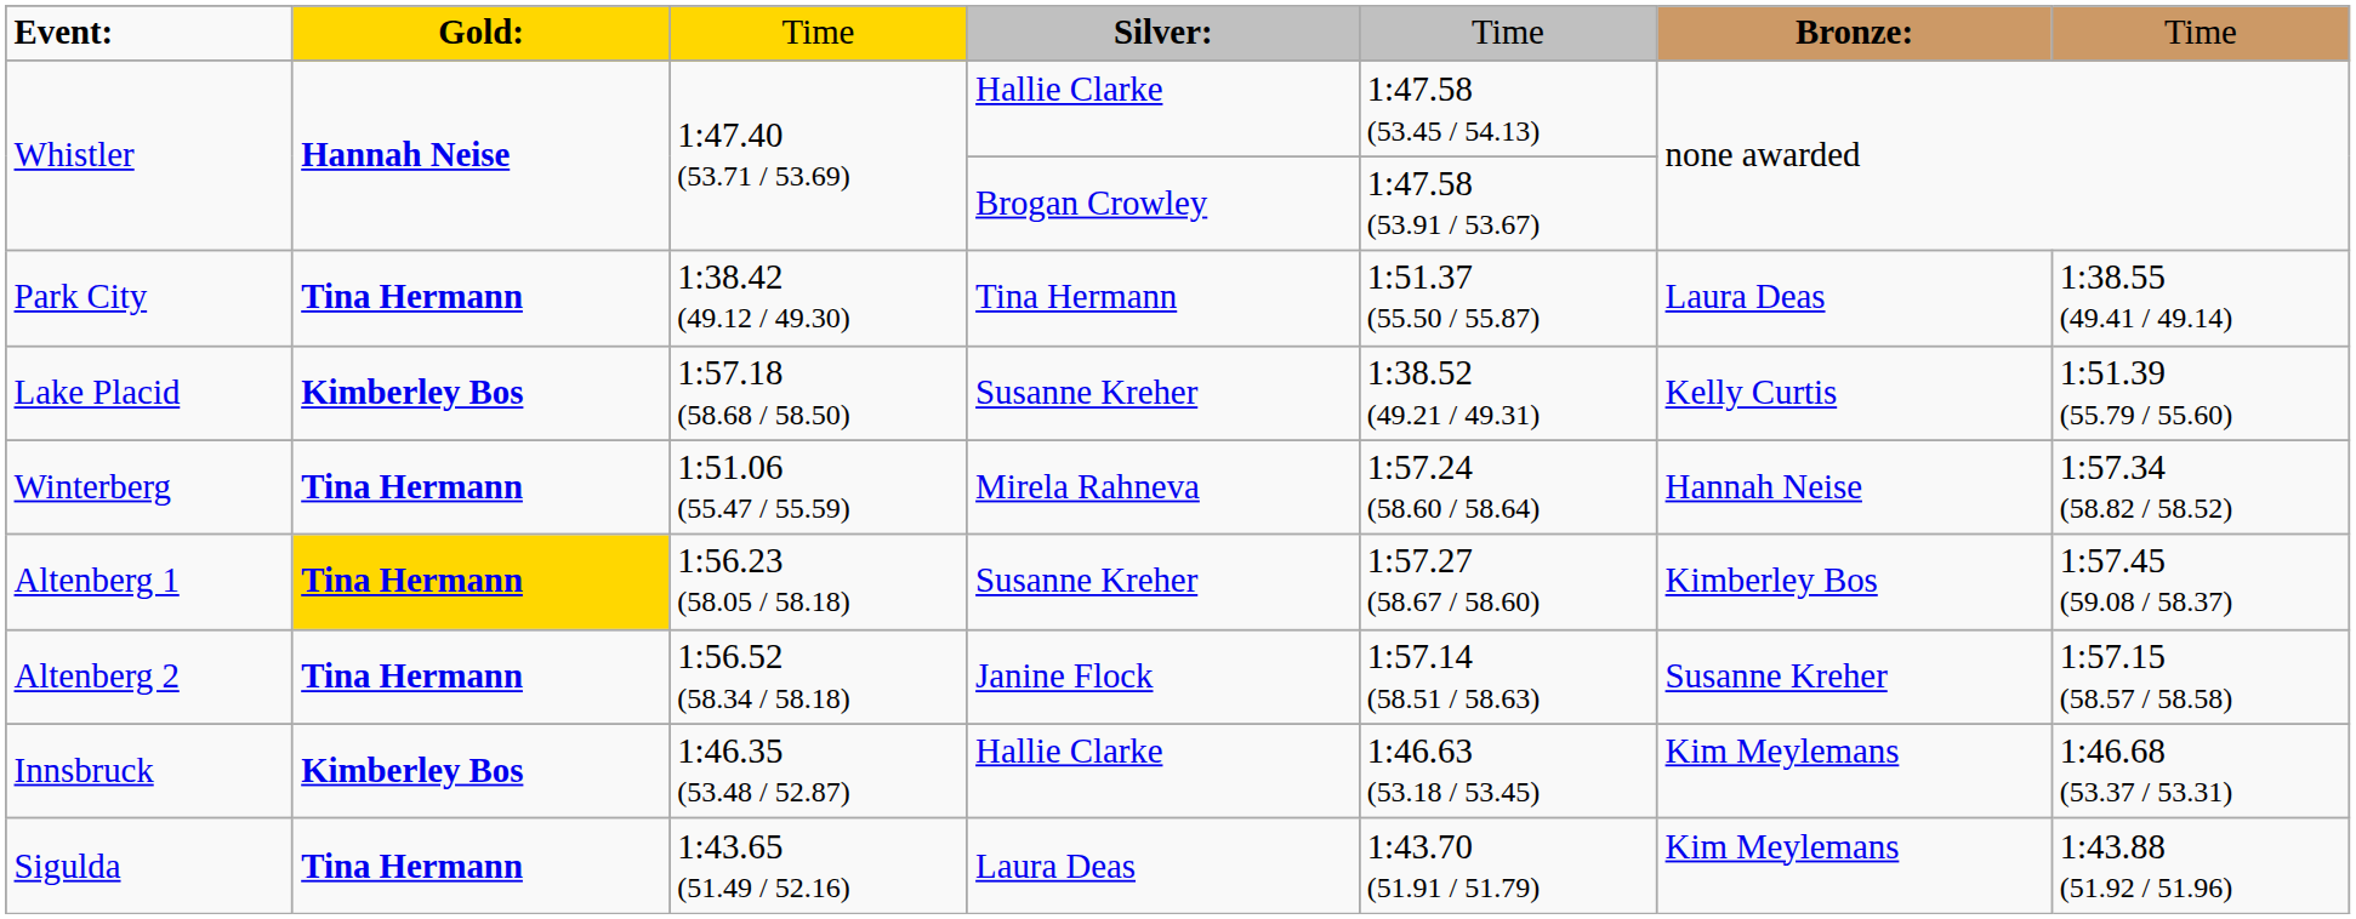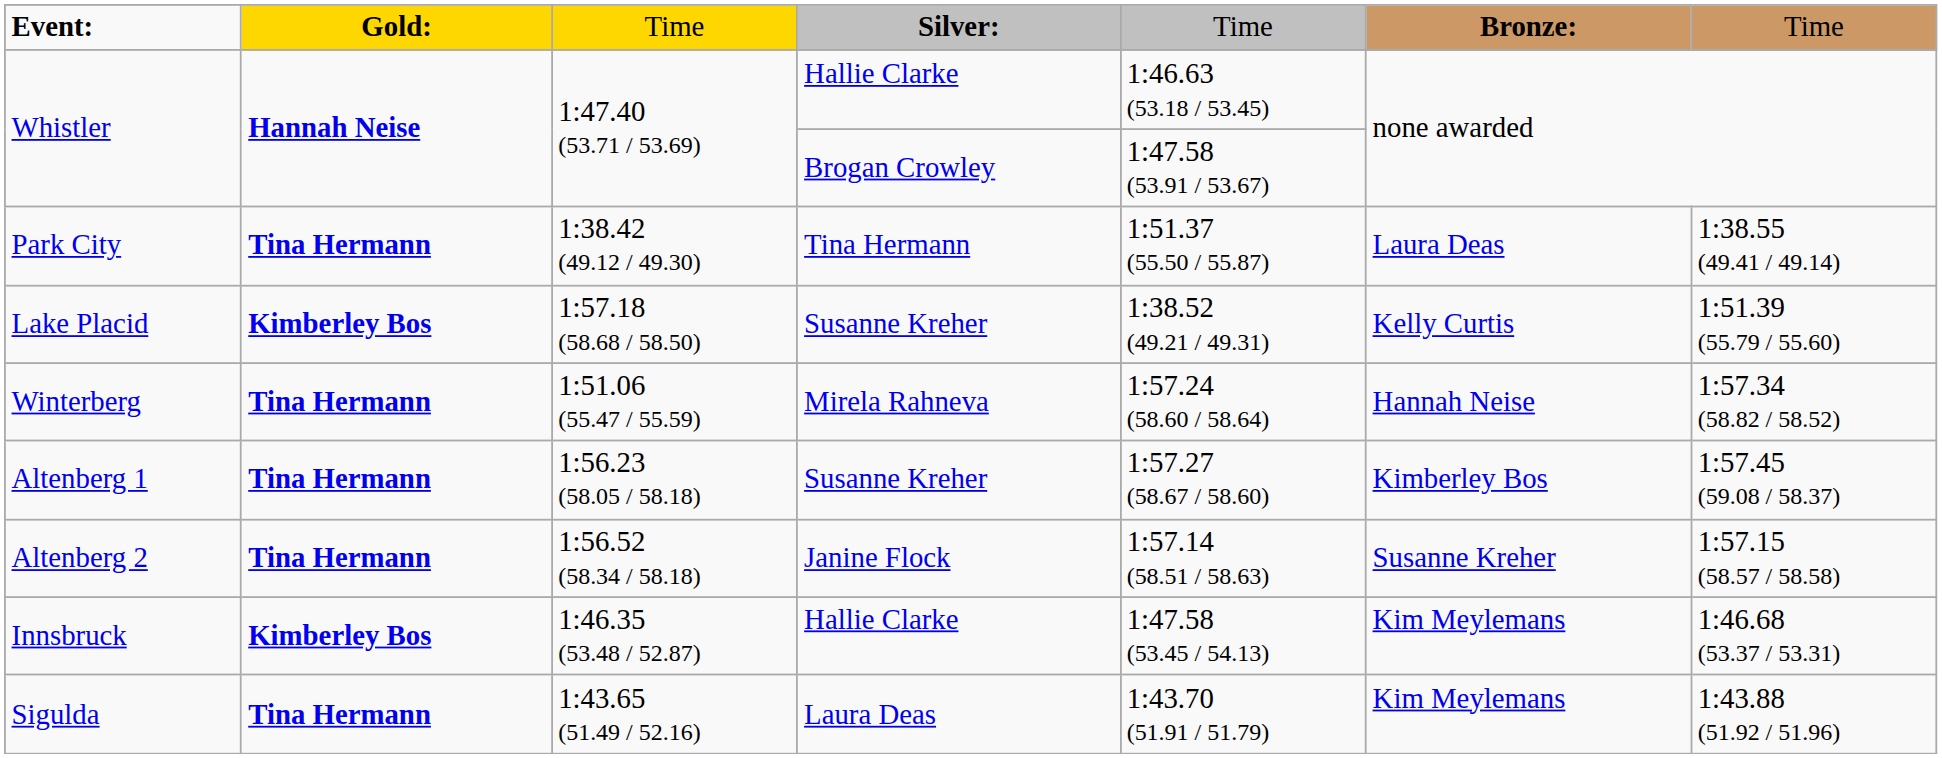Whistler / Hallie Clarke | column 5: 1:47.58 (53.45 / 54.13) -> 1:46.63 (53.18 / 53.45)
Altenberg 1 | column 2: gold background -> no background
Innsbruck | column 5: 1:46.63 (53.18 / 53.45) -> 1:47.58 (53.45 / 54.13)
